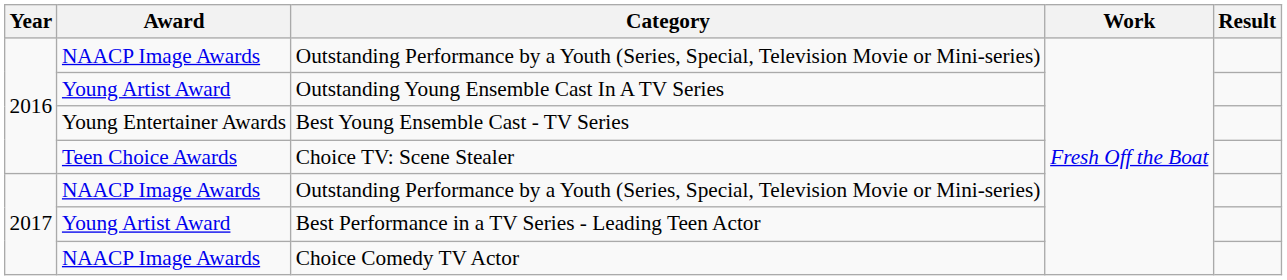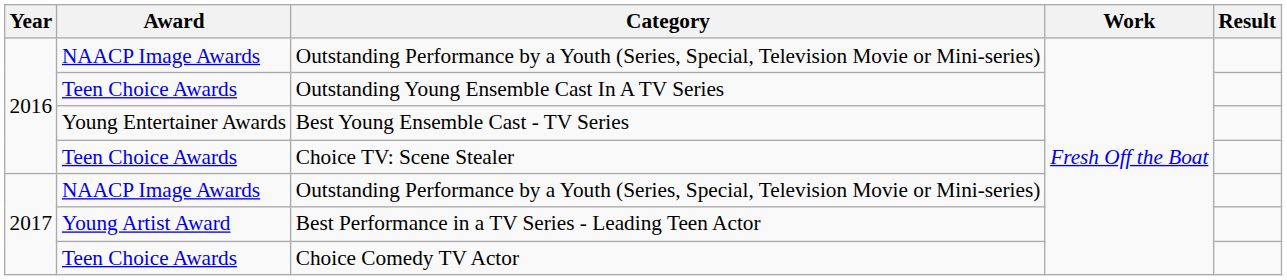Outstanding Young Ensemble Cast In A TV Series | Award: Young Artist Award -> Teen Choice Awards
Choice Comedy TV Actor | Award: NAACP Image Awards -> Teen Choice Awards
